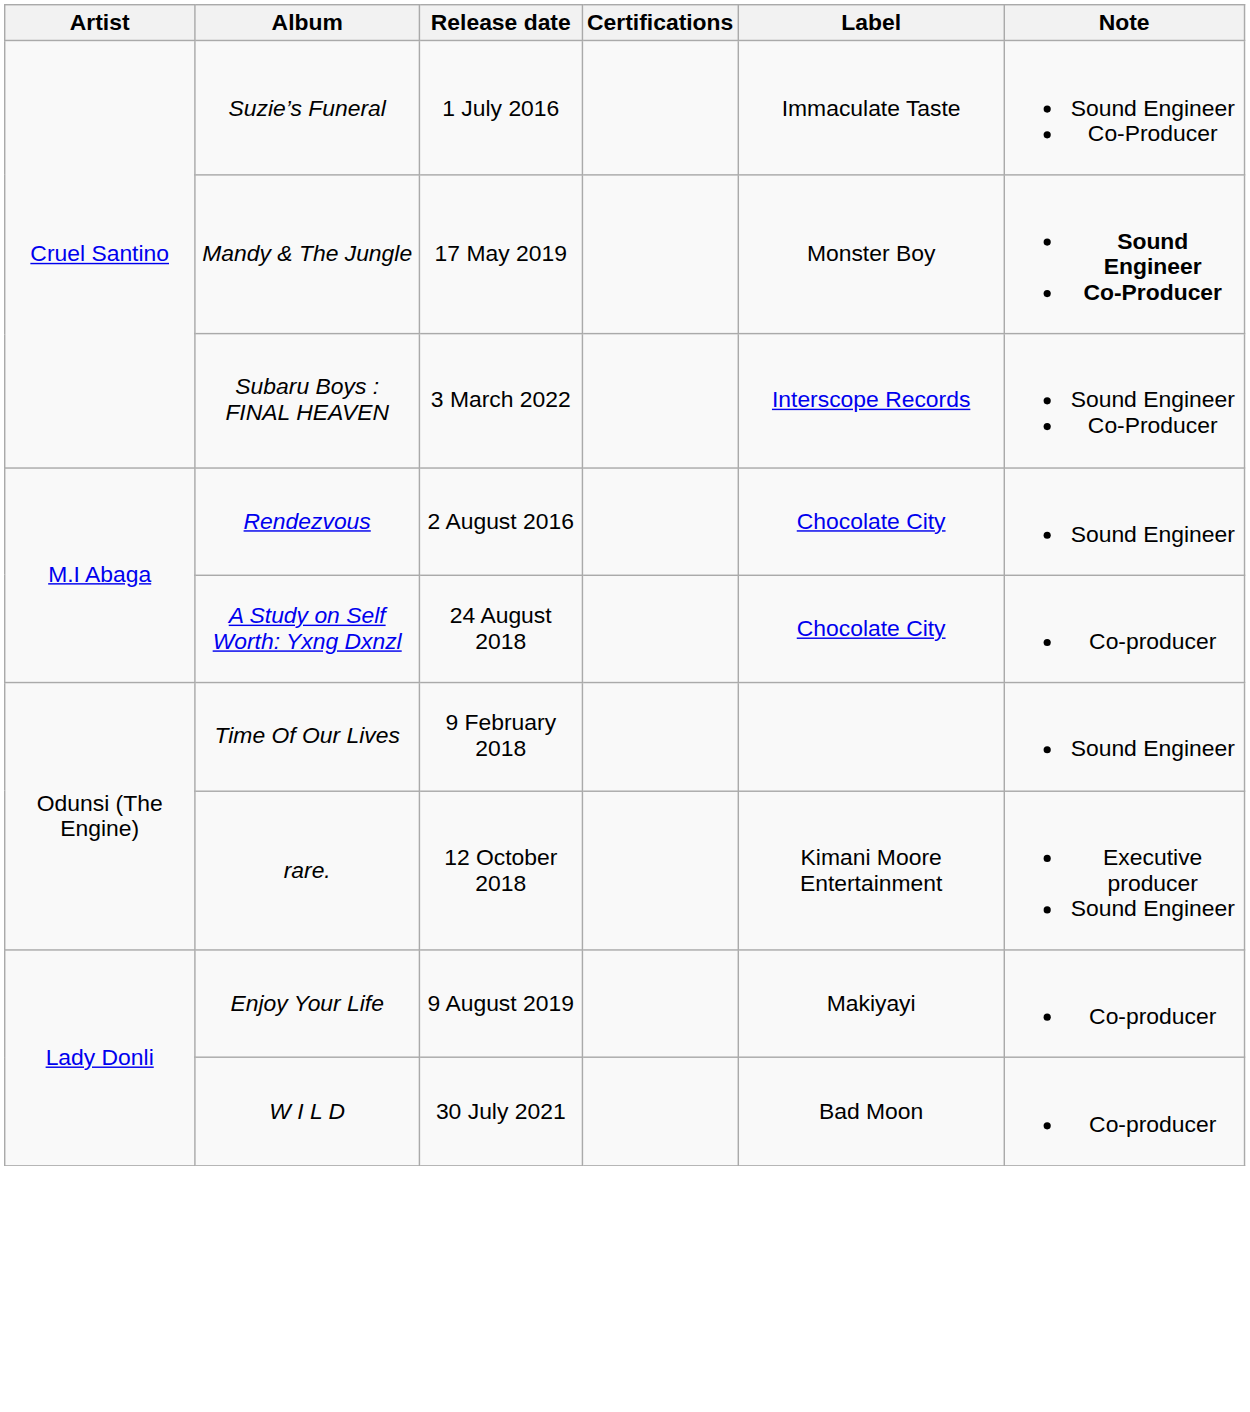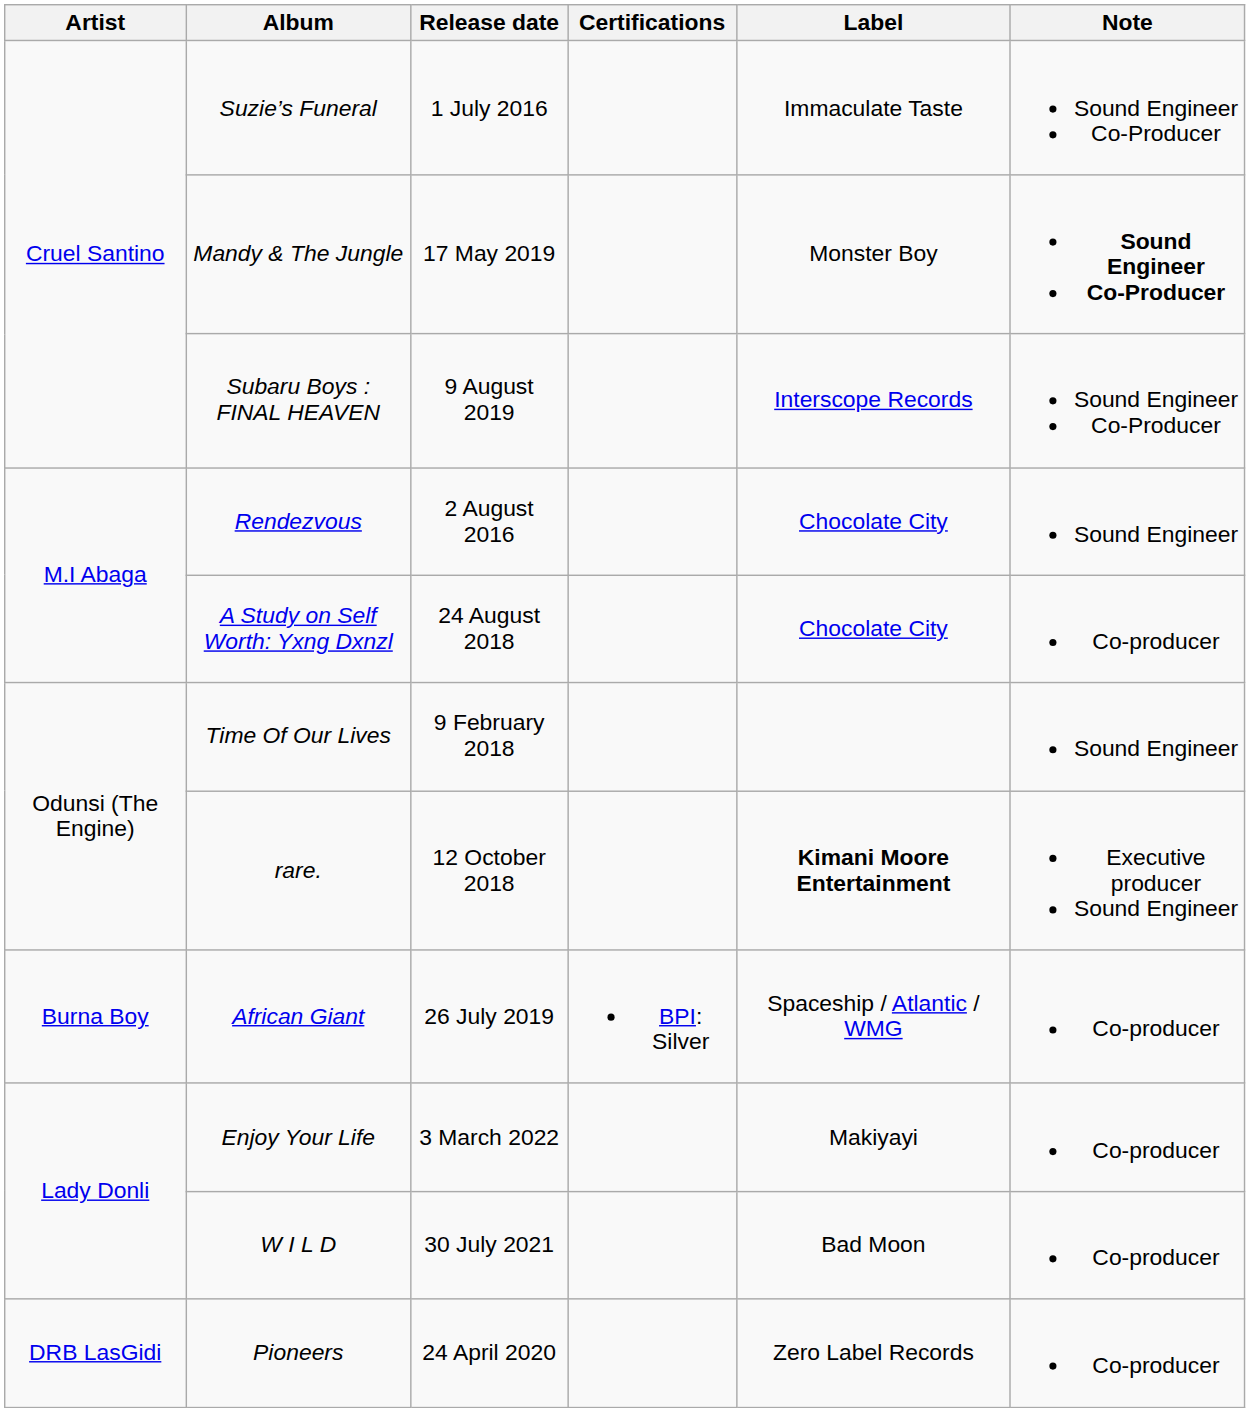Subaru Boys : FINAL HEAVEN | Release date: 3 March 2022 -> 9 August 2019
rare. | Label: normal -> bold
+ row: Burna Boy | African Giant | 26 July 2019 | BPI: Silver | Spaceship / Atlantic / WMG | Co-producer
Enjoy Your Life | Release date: 9 August 2019 -> 3 March 2022
+ row: DRB LasGidi | Pioneers | 24 April 2020 | Zero Label Records | Co-producer
